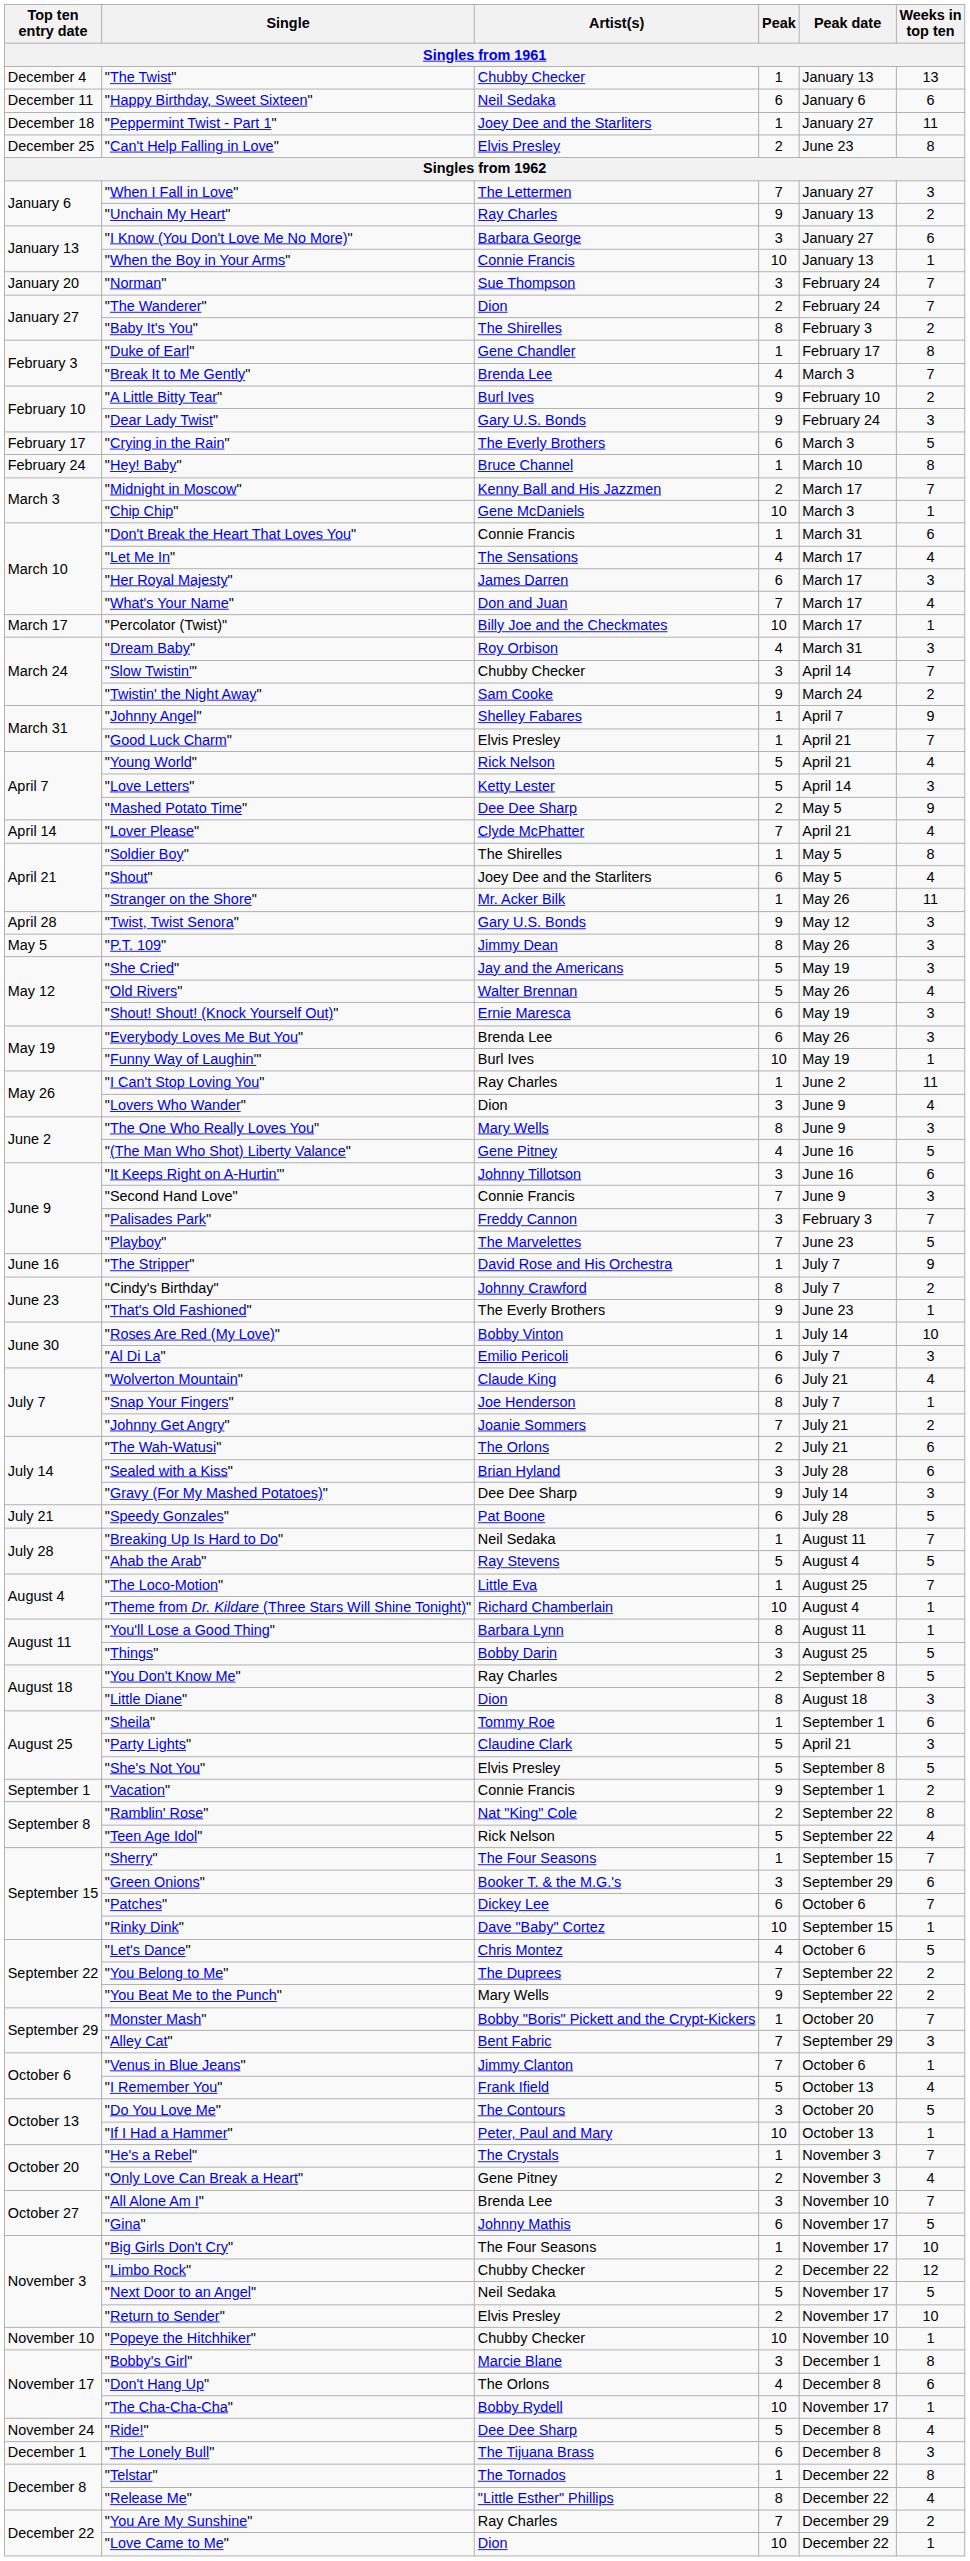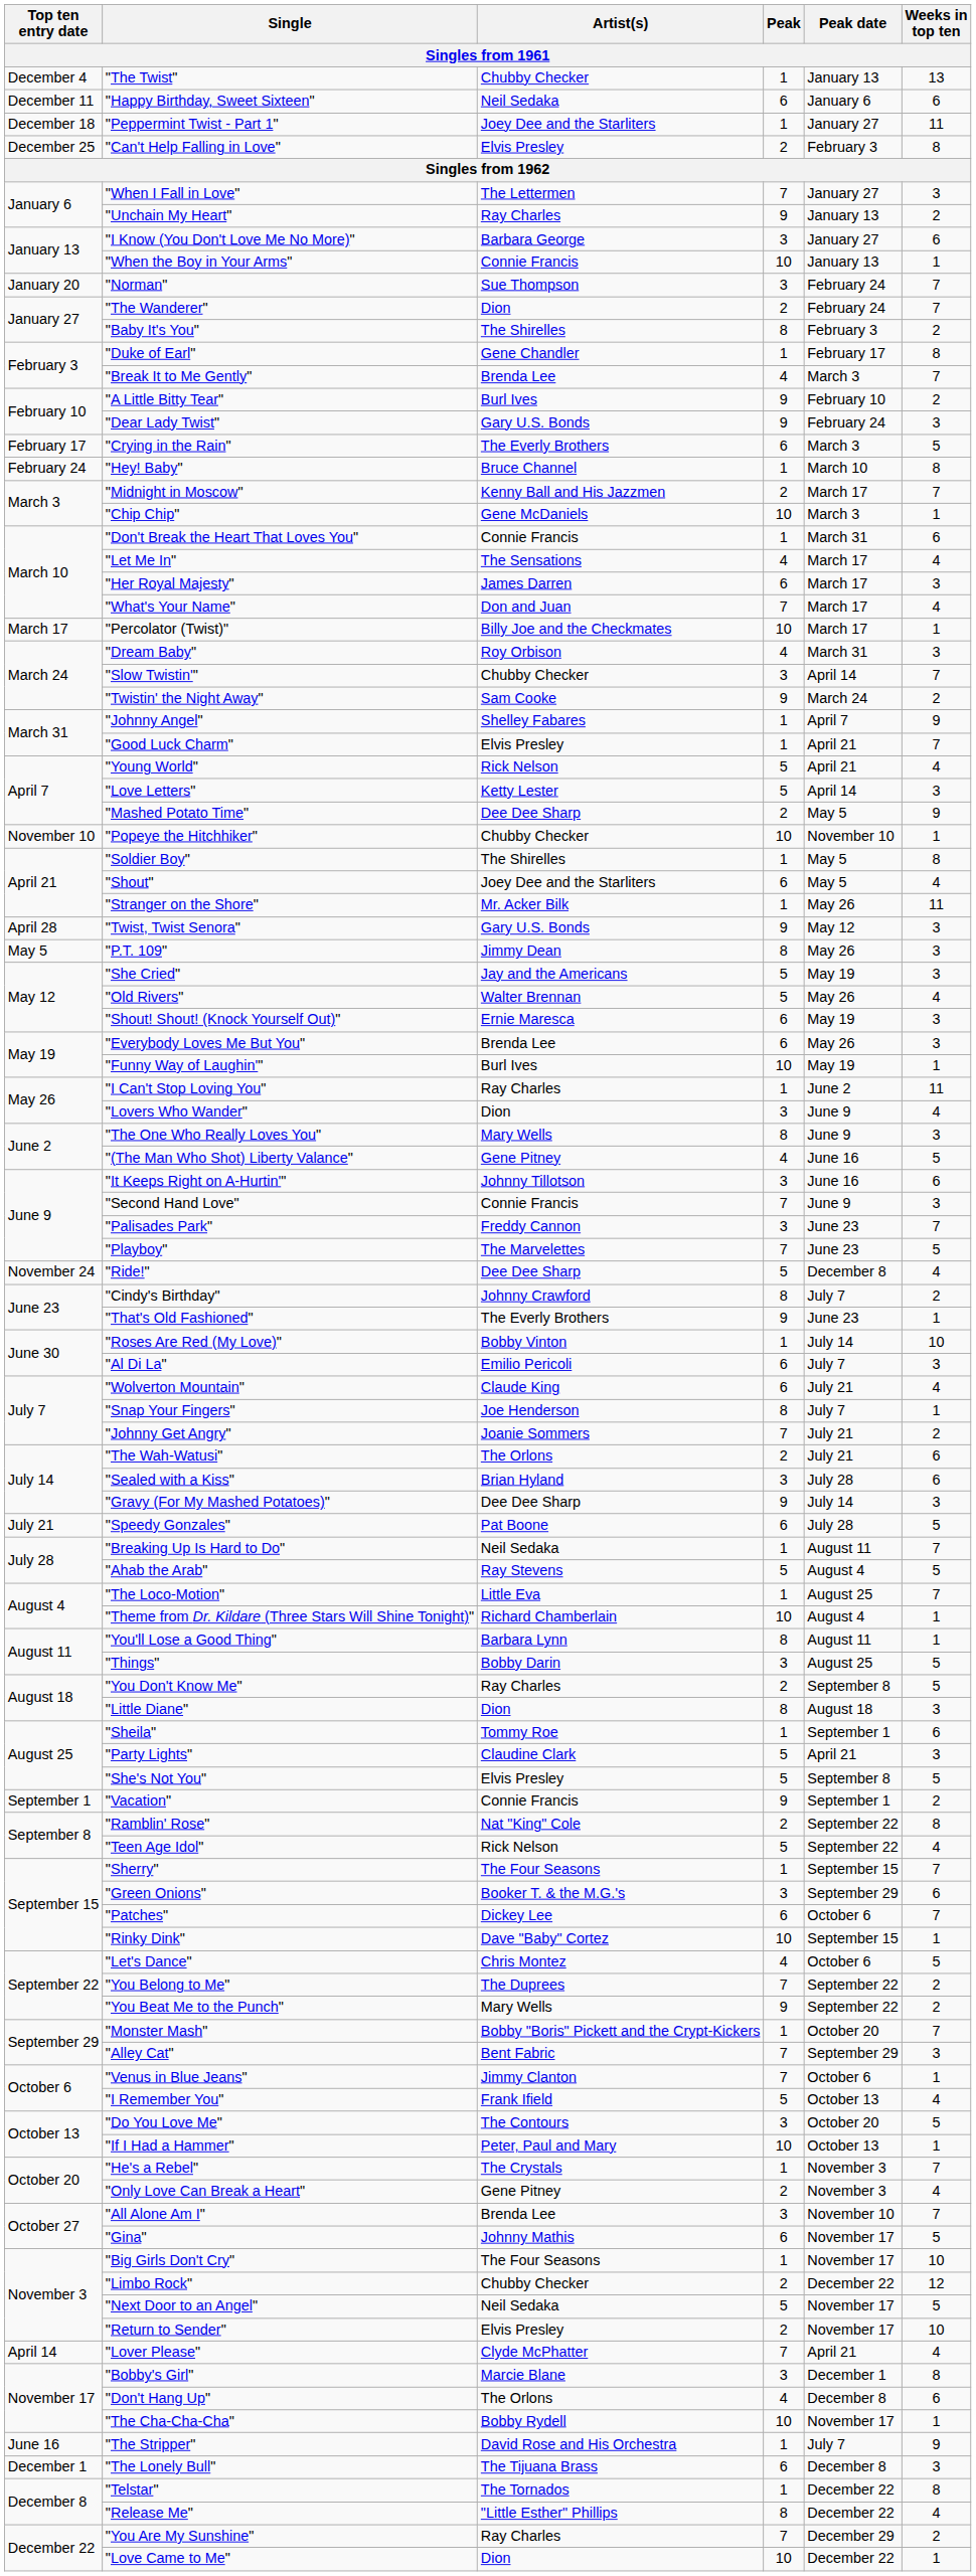"Can't Help Falling in Love" | Peak date: June 23 -> February 3
rows swapped: "Lover Please" <-> "Popeye the Hitchhiker"
"Palisades Park" | Peak date: February 3 -> June 23
rows swapped: "The Stripper" <-> "Ride!"
